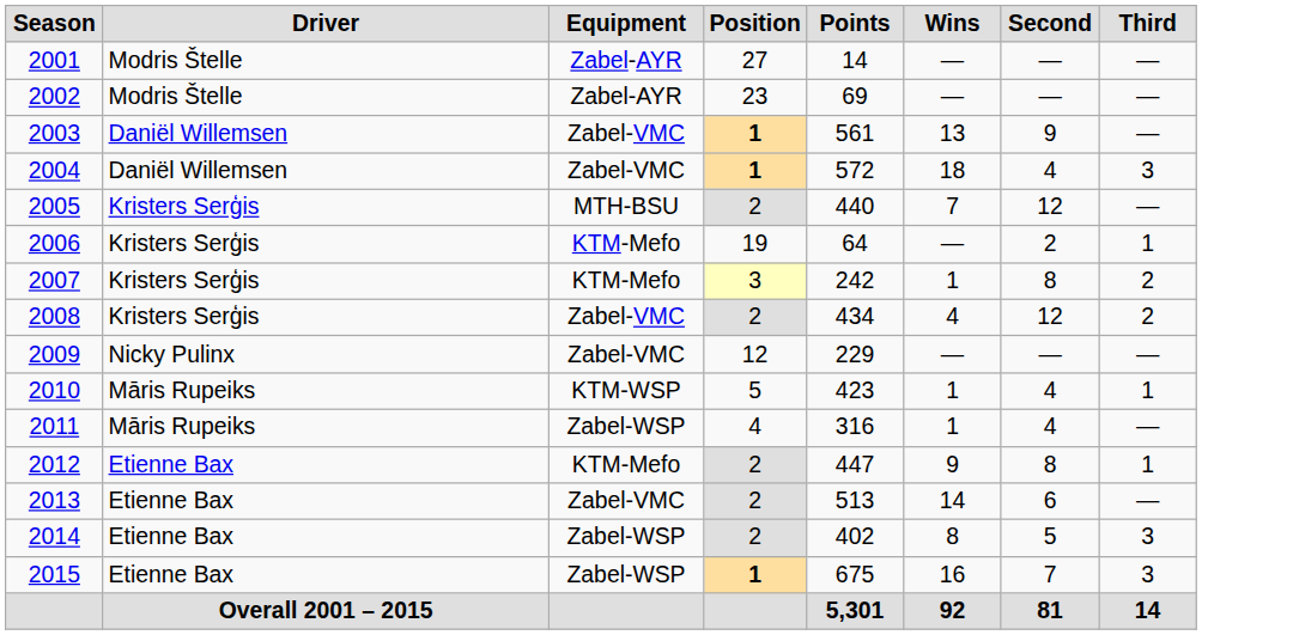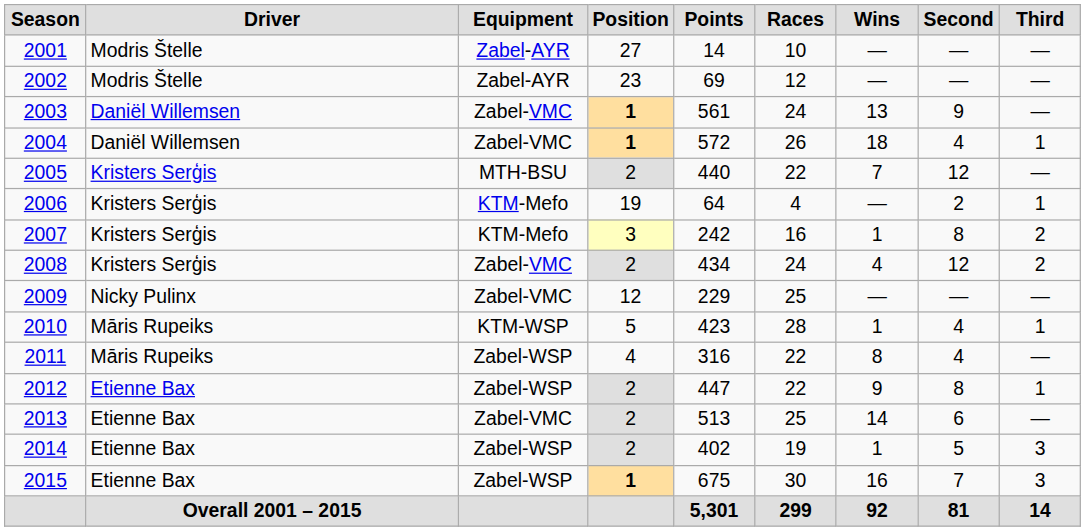+ column: Races | 10 | 12 | 24 | 26 | 22 | 4 | 16 | 24 | 25 | 28 | 22 | 22 | 25 | 19 | 30 | 299
2004 | Third: 3 -> 1
2011 | Wins: 1 -> 8
2012 | Equipment: KTM-Mefo -> Zabel-WSP
2014 | Wins: 8 -> 1
